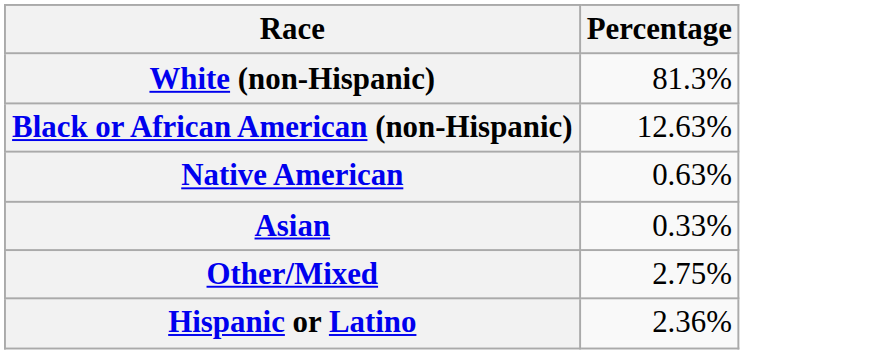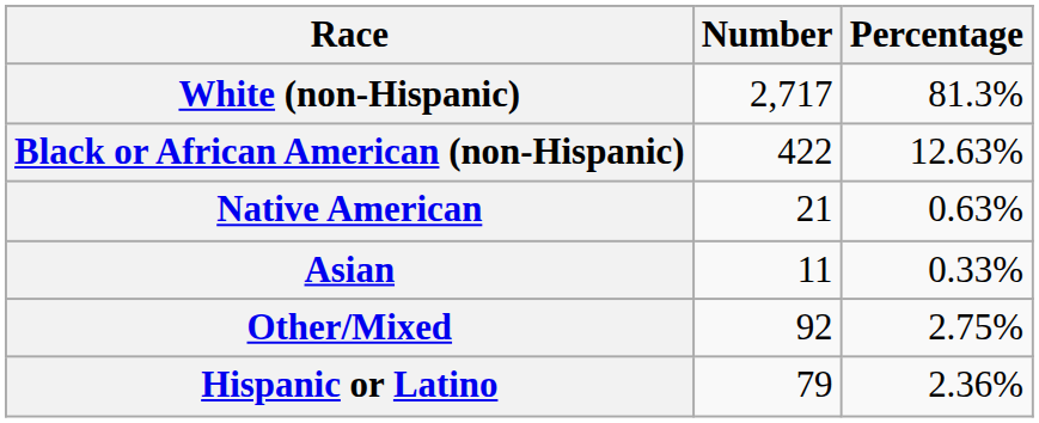+ column: Number | 2,717 | 422 | 21 | 11 | 92 | 79
